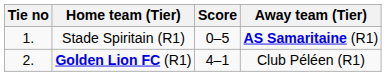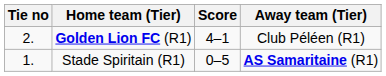rows swapped: Stade Spiritain (R1) <-> Golden Lion FC (R1)
